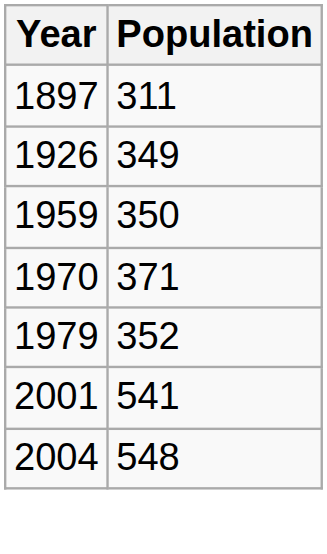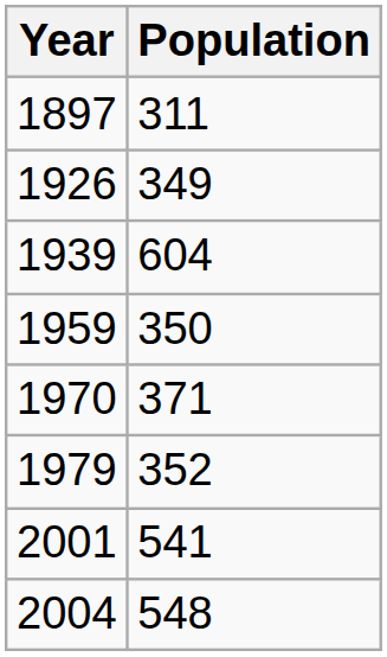+ row: 1939 | 604
